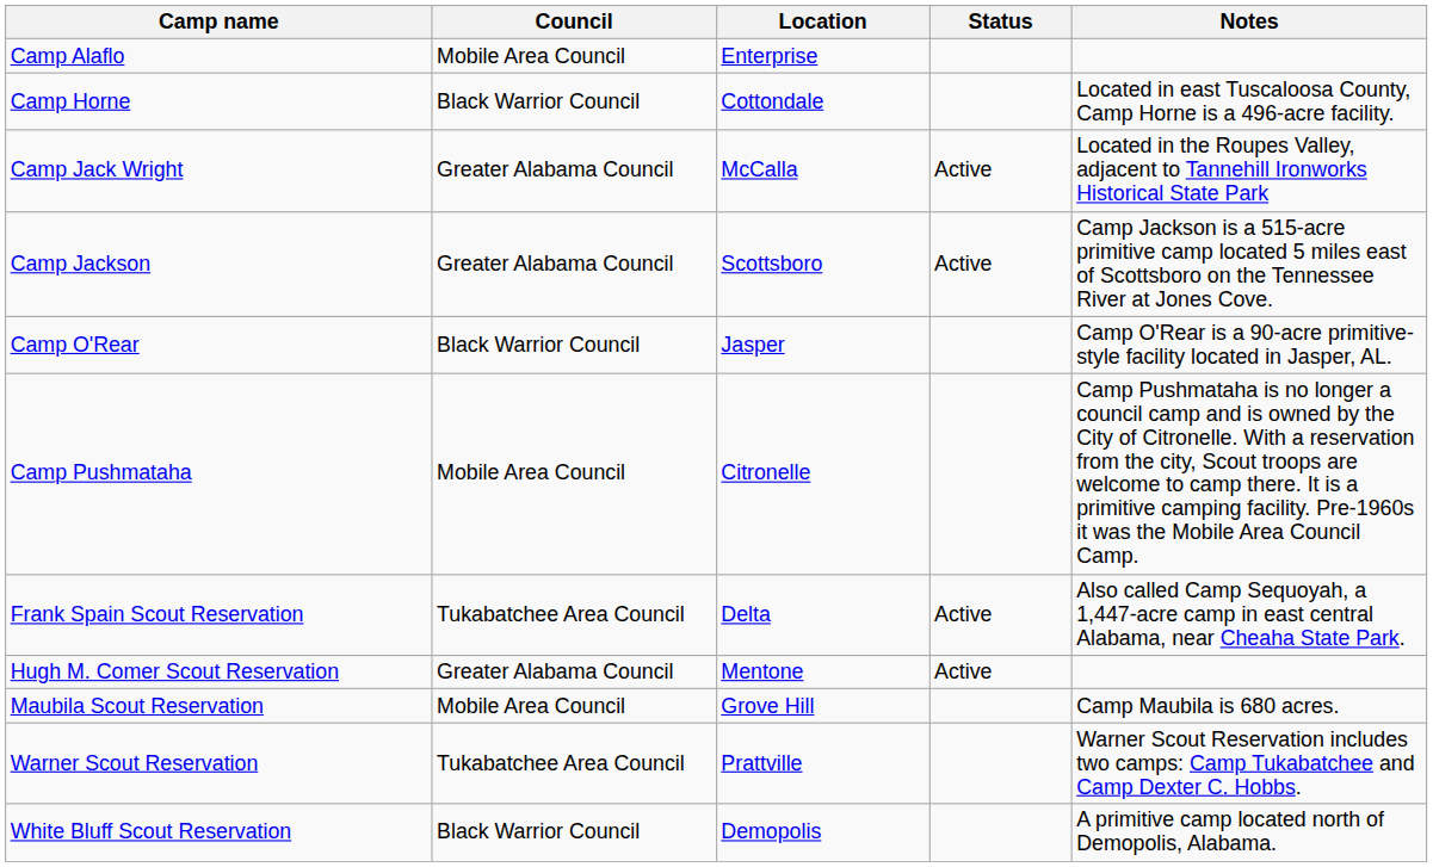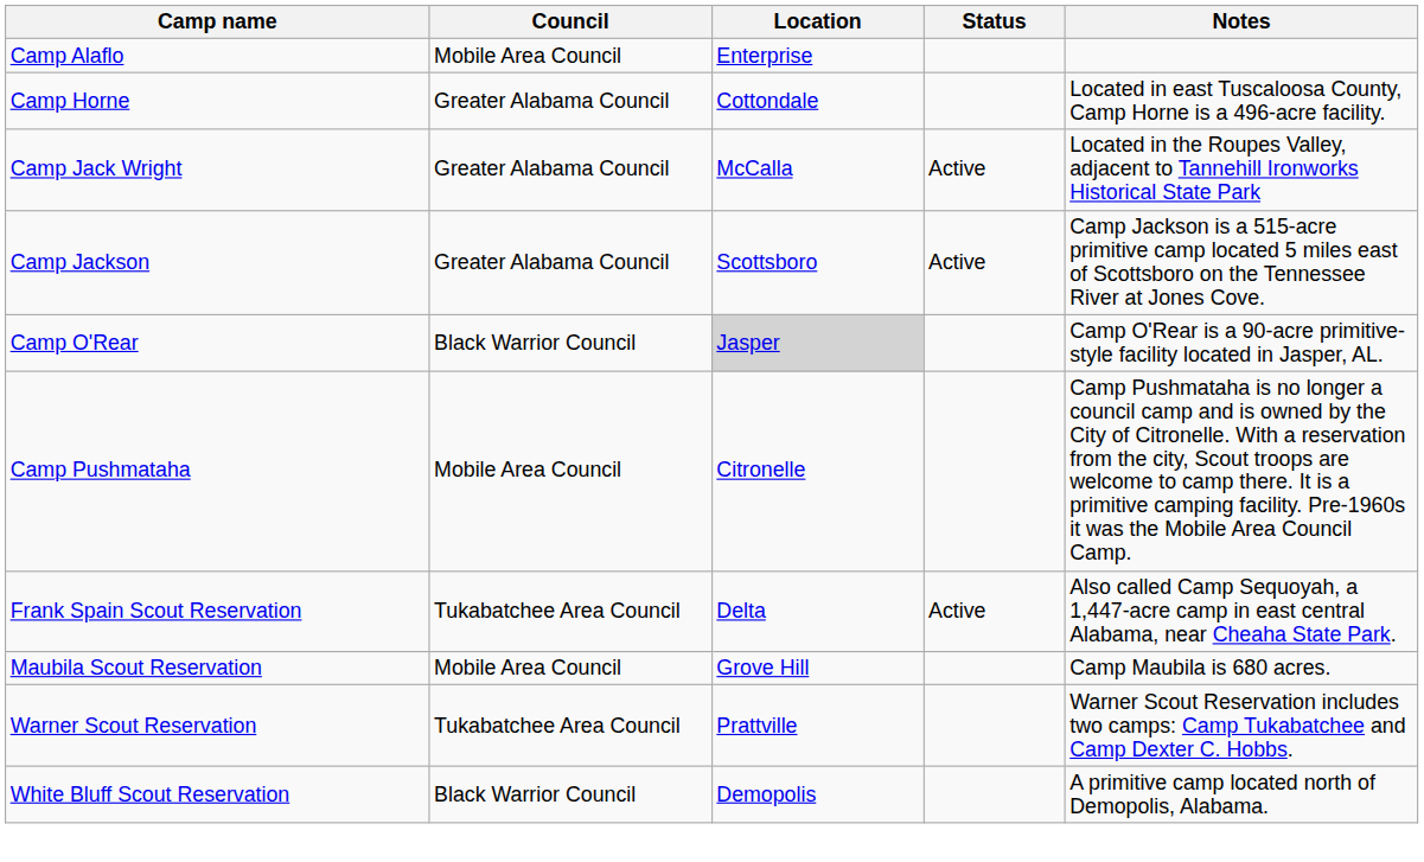Camp Horne | Council: Black Warrior Council -> Greater Alabama Council
Camp O'Rear | Location: no background -> lightgrey background
- row: Hugh M. Comer Scout Reservation | Greater Alabama Council | Mentone | Active
